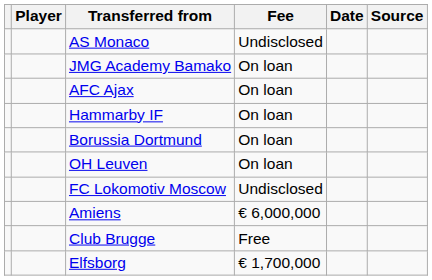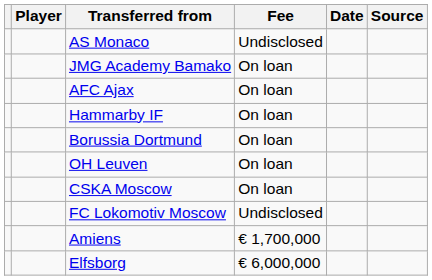+ row: CSKA Moscow | On loan
Amiens | Fee: € 6,000,000 -> € 1,700,000
- row: Club Brugge | Free
Elfsborg | Fee: € 1,700,000 -> € 6,000,000
